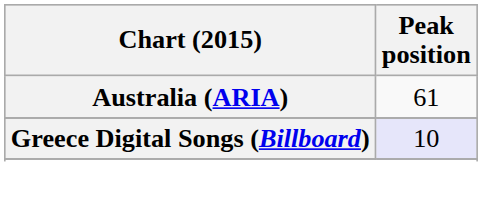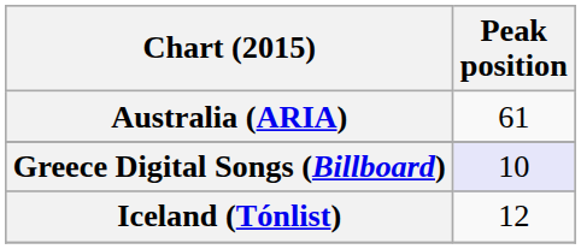+ row: Iceland (Tónlist) | 12
